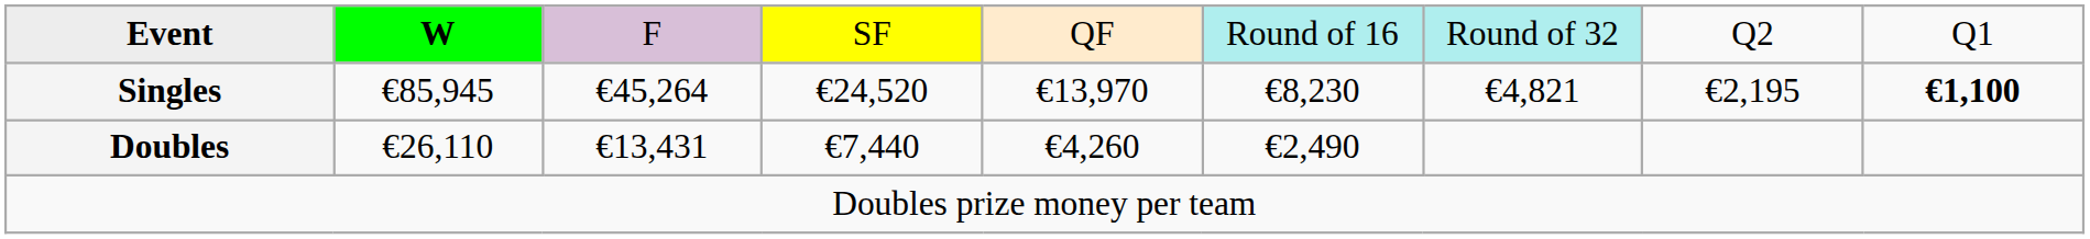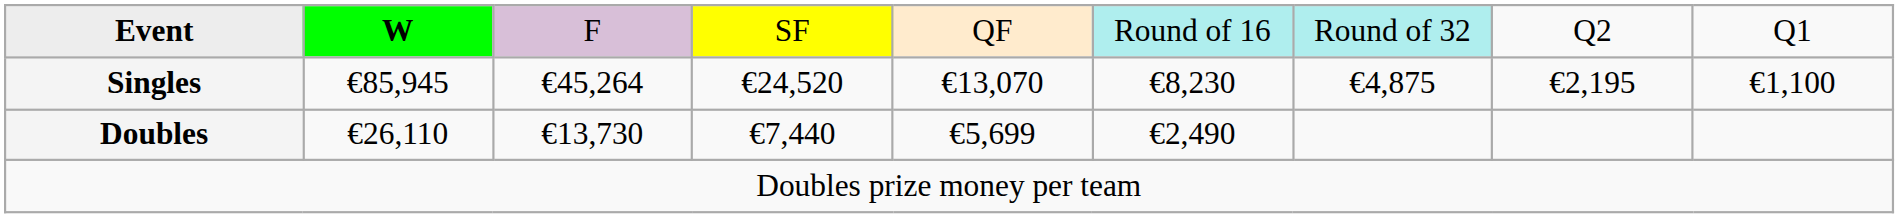Singles | column 5: €13,970 -> €13,070
Singles | column 7: €4,821 -> €4,875
Singles | column 9: bold -> normal
Doubles | column 3: €13,431 -> €13,730
Doubles | column 5: €4,260 -> €5,699
